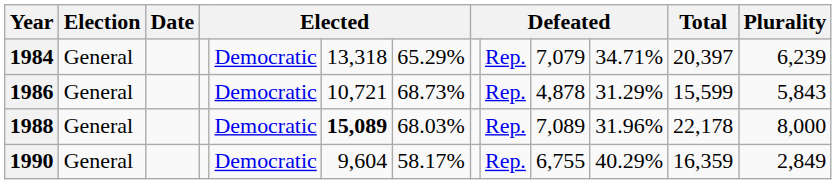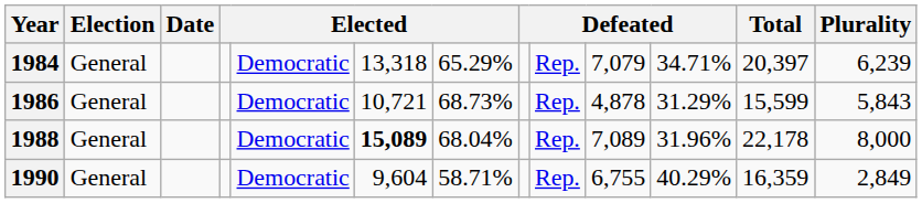1988 | column 7: 68.03% -> 68.04%
1990 | column 7: 58.17% -> 58.71%
